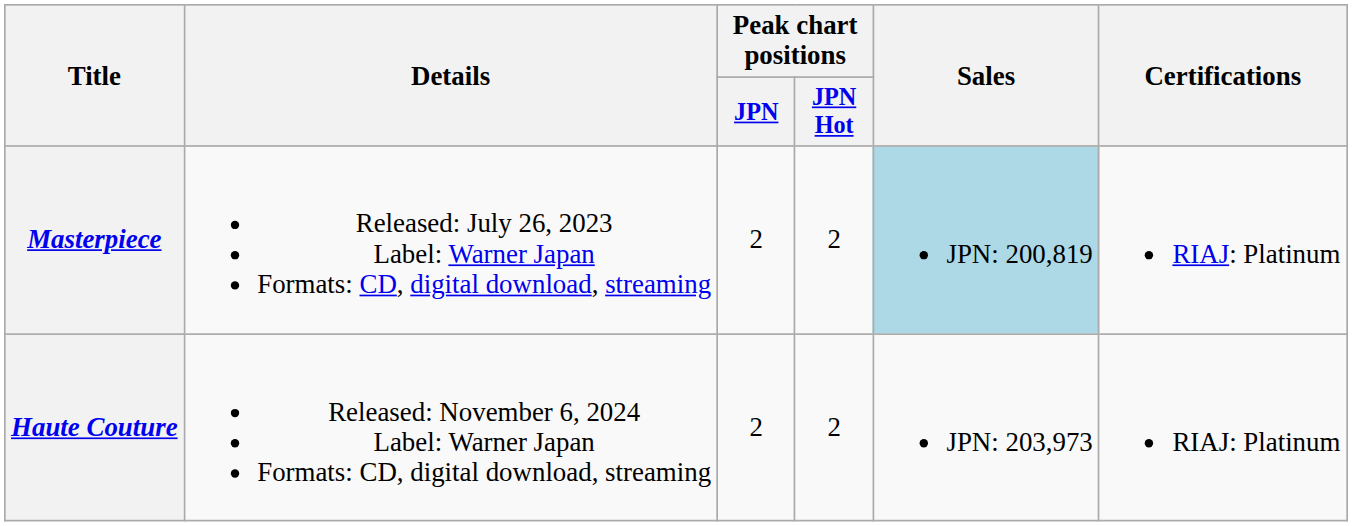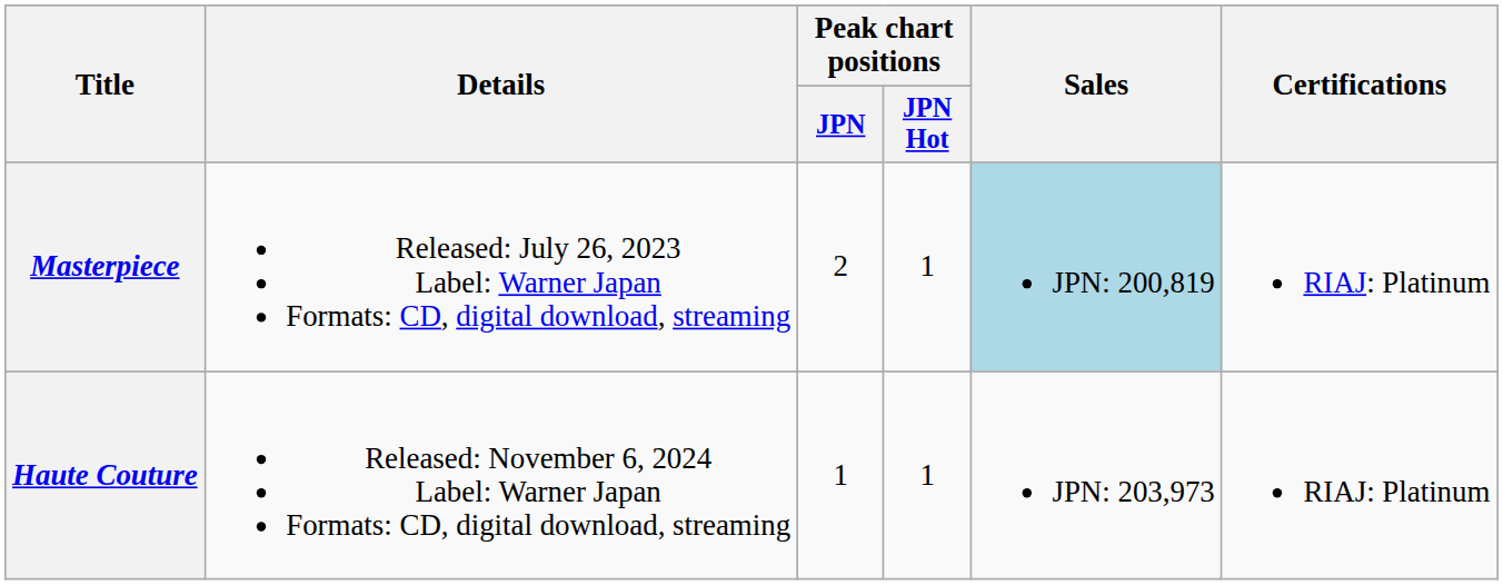Masterpiece | Peak chart positions / JPN Hot: 2 -> 1
Haute Couture | Peak chart positions / JPN: 2 -> 1
Haute Couture | Peak chart positions / JPN Hot: 2 -> 1
